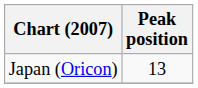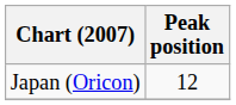Japan (Oricon) | Peak position: 13 -> 12
